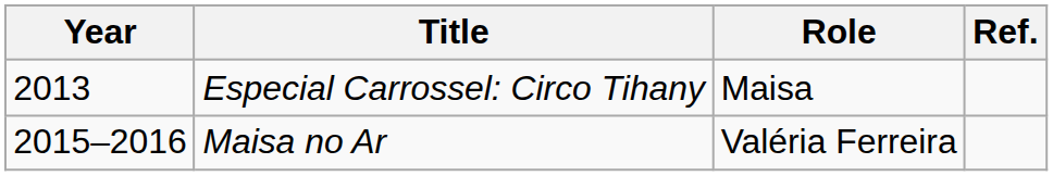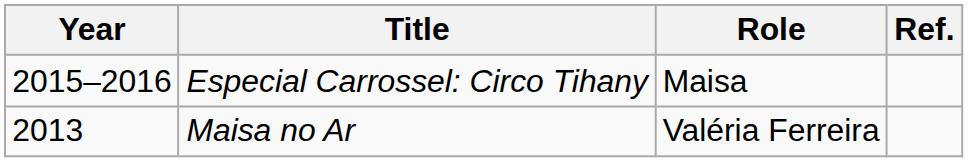Especial Carrossel: Circo Tihany | Year: 2013 -> 2015–2016
Maisa no Ar | Year: 2015–2016 -> 2013
